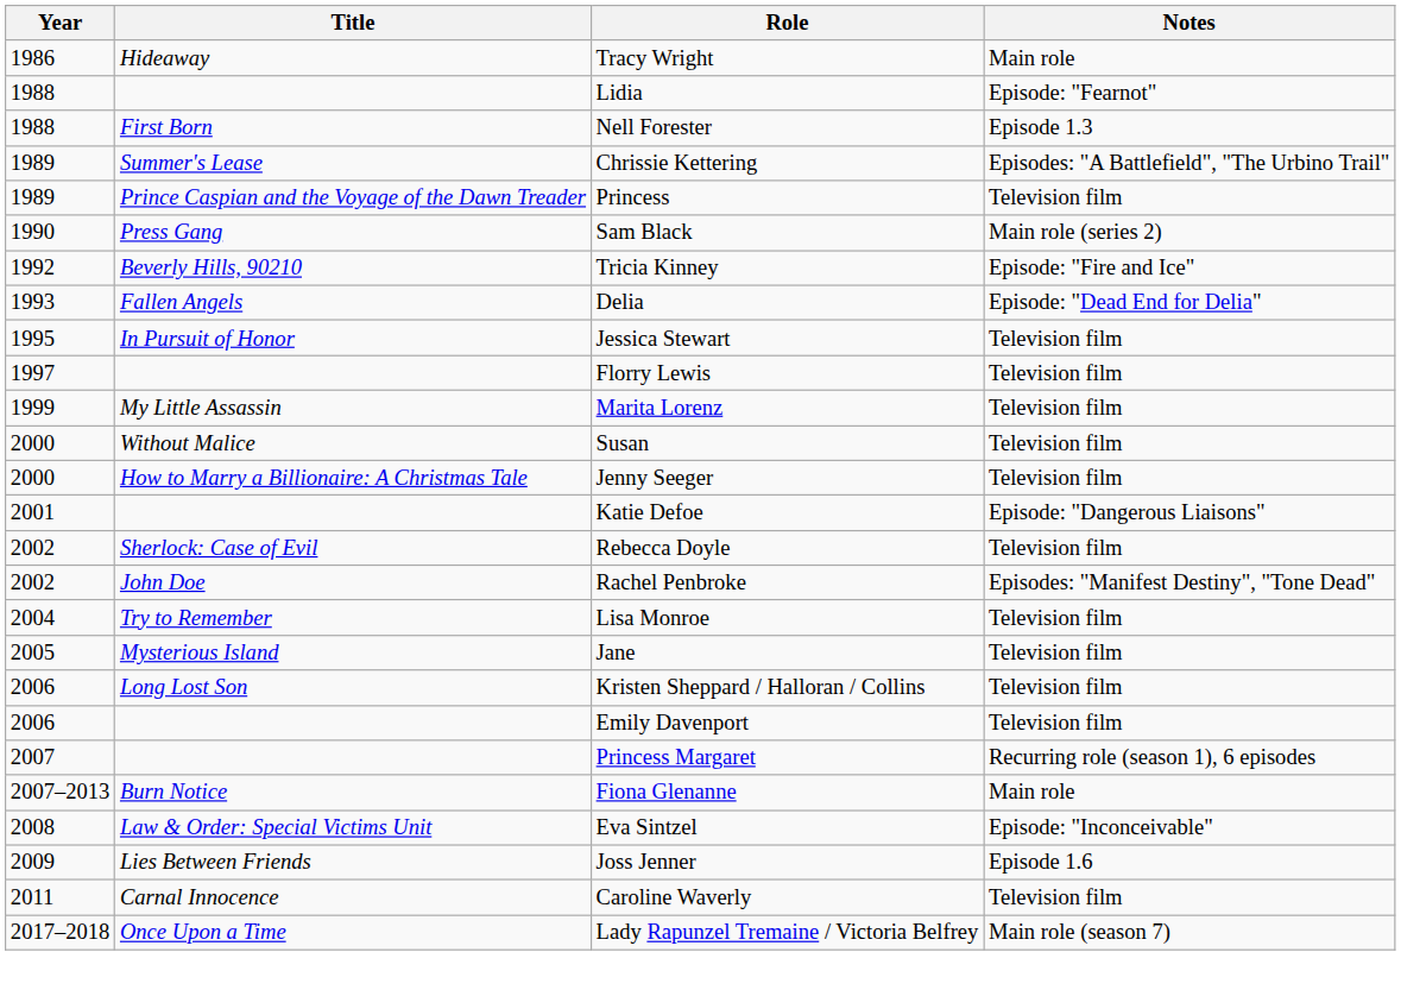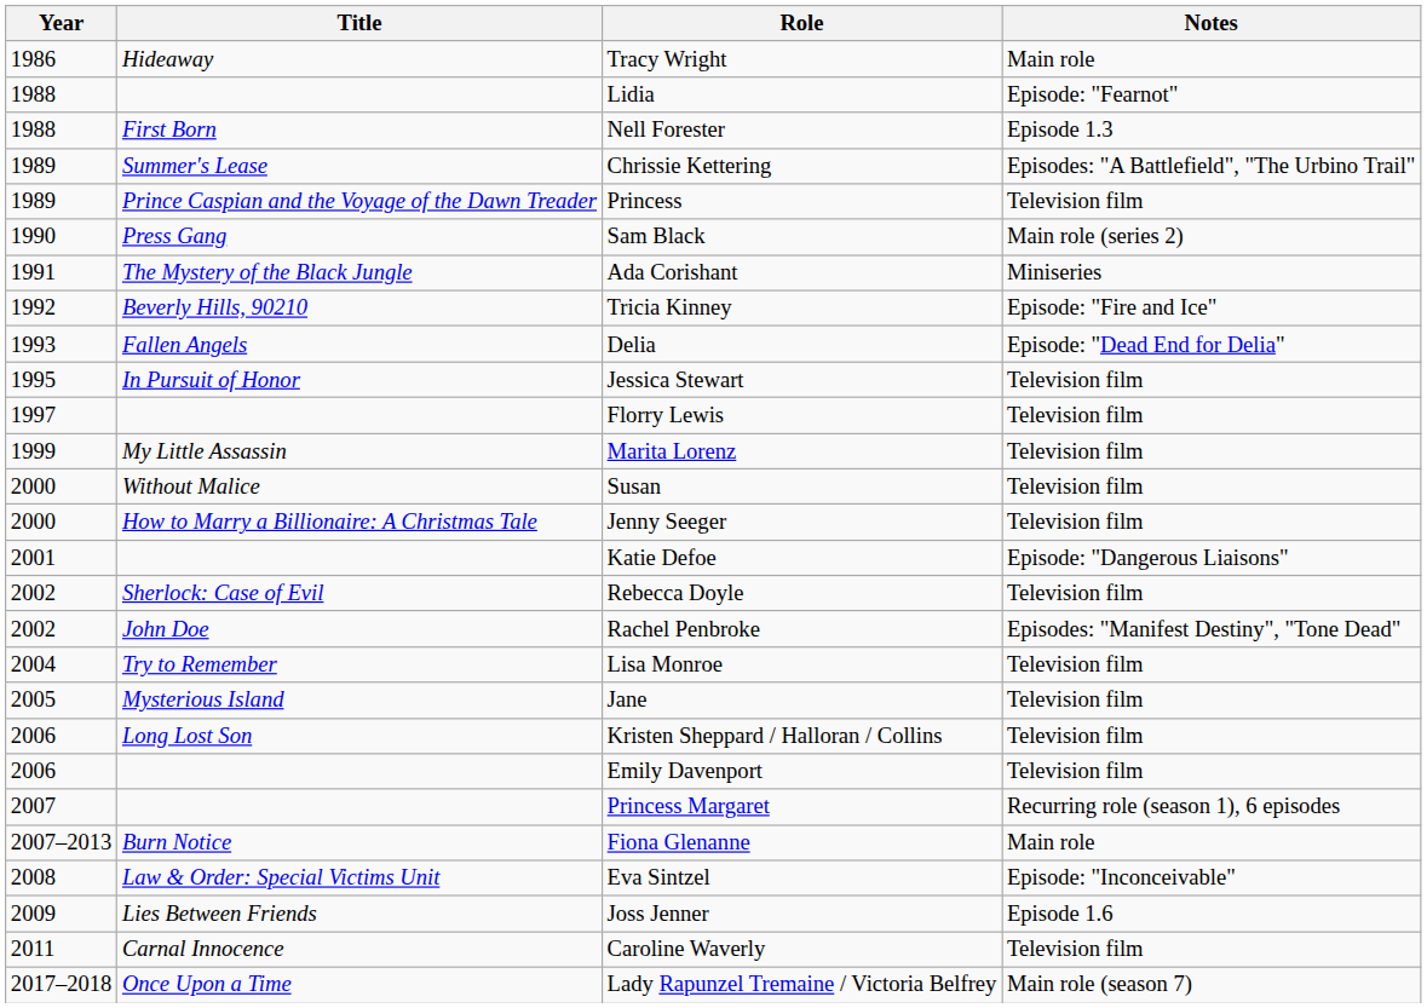+ row: 1991 | The Mystery of the Black Jungle | Ada Corishant | Miniseries
